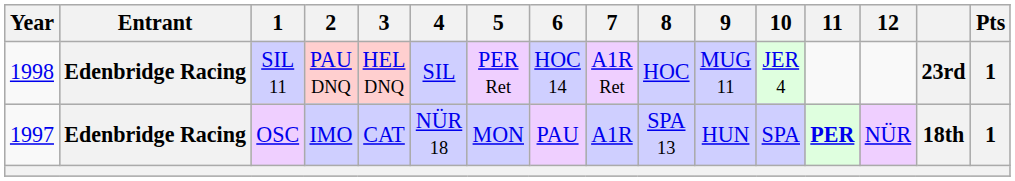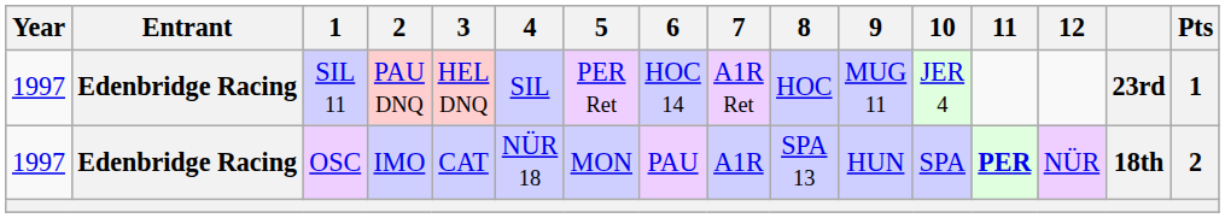SIL 11 | Year: 1998 -> 1997
OSC | Pts: 1 -> 2
